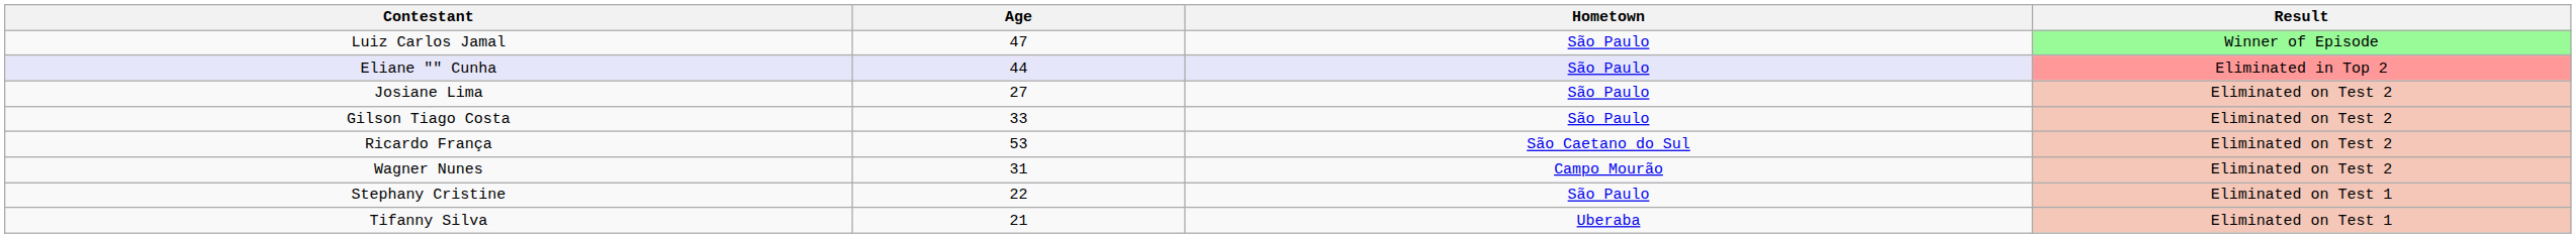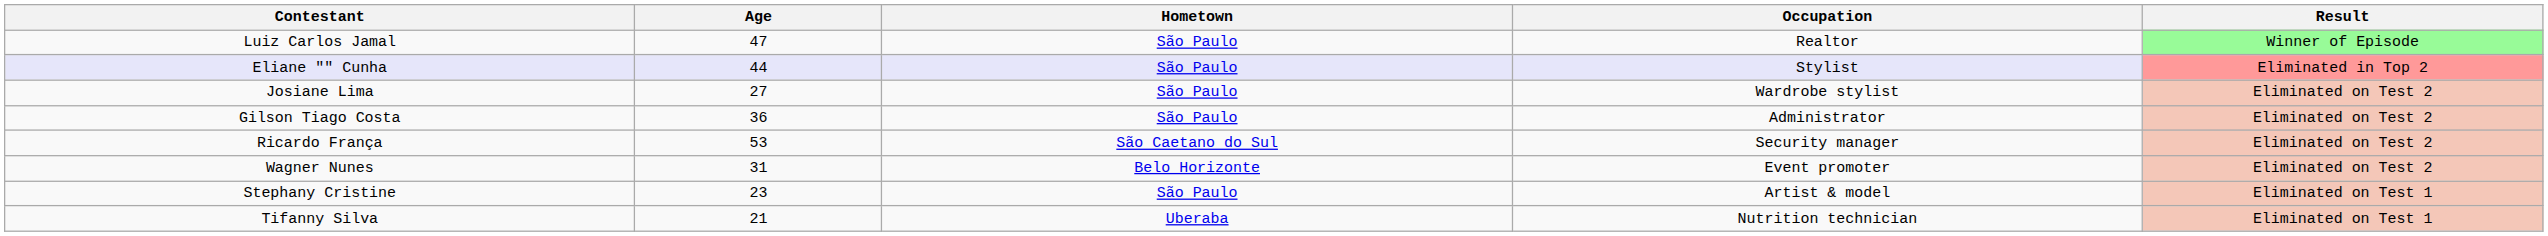+ column: Occupation | Realtor | Stylist | Wardrobe stylist | Administrator | Security manager | Event promoter | Artist & model | Nutrition technician
Gilson Tiago Costa | Age: 33 -> 36
Wagner Nunes | Hometown: Campo Mourão -> Belo Horizonte
Stephany Cristine | Age: 22 -> 23
